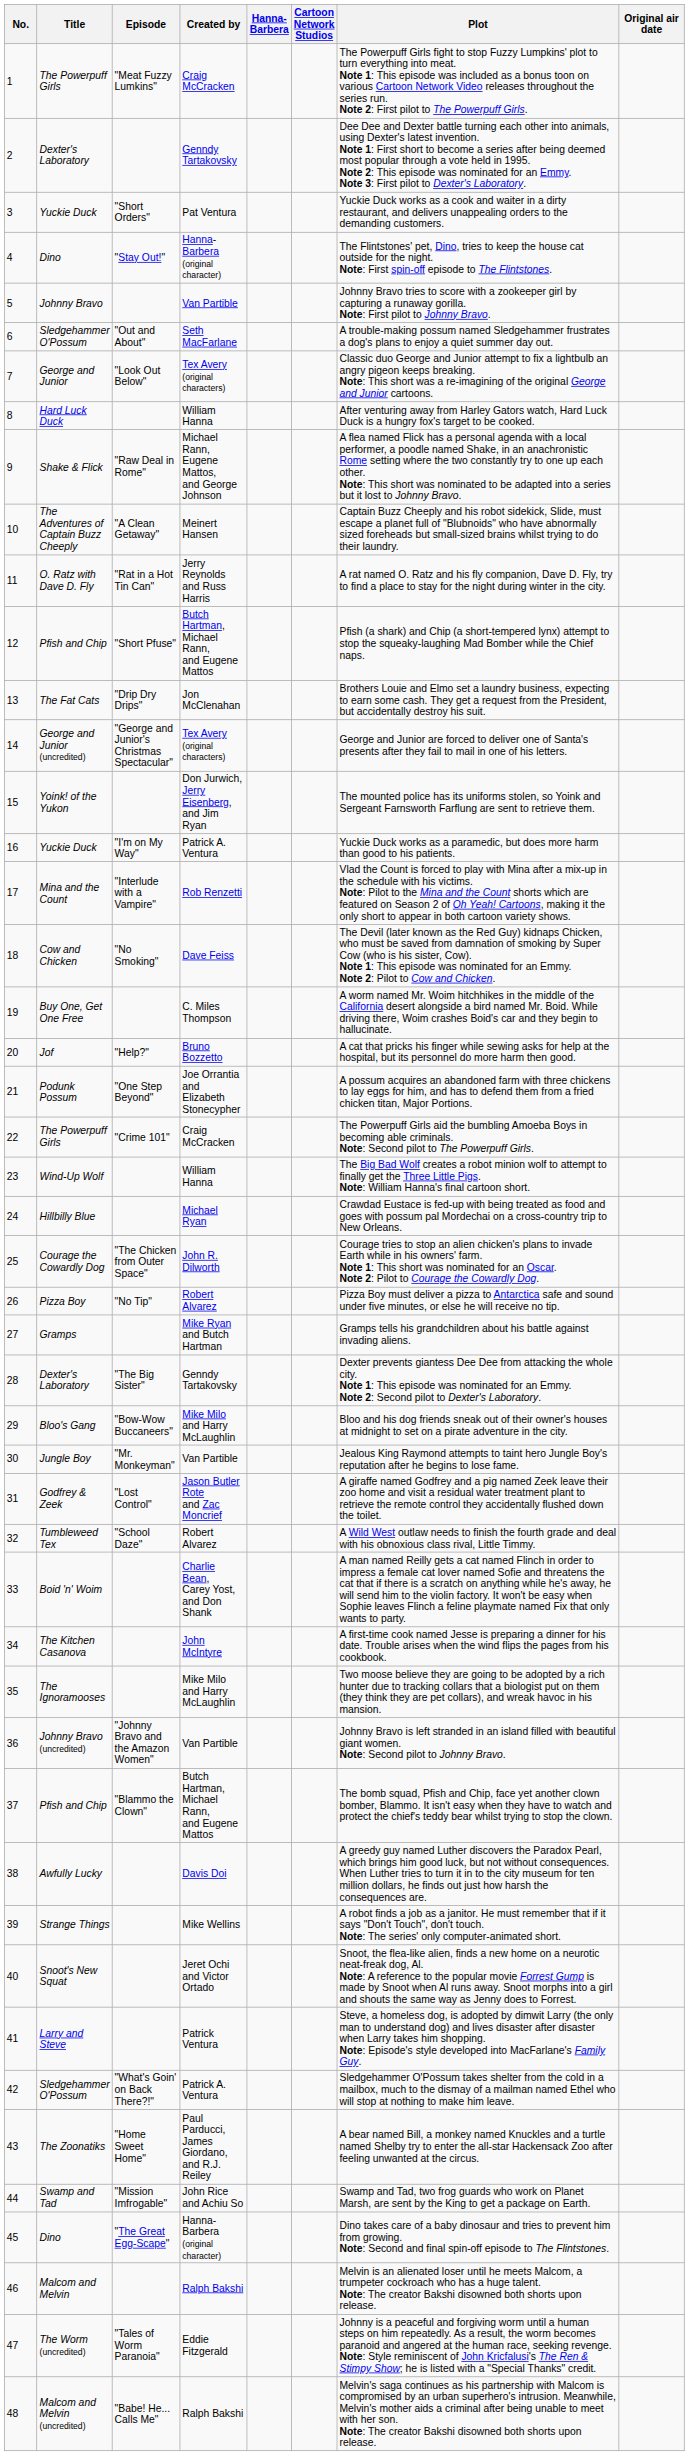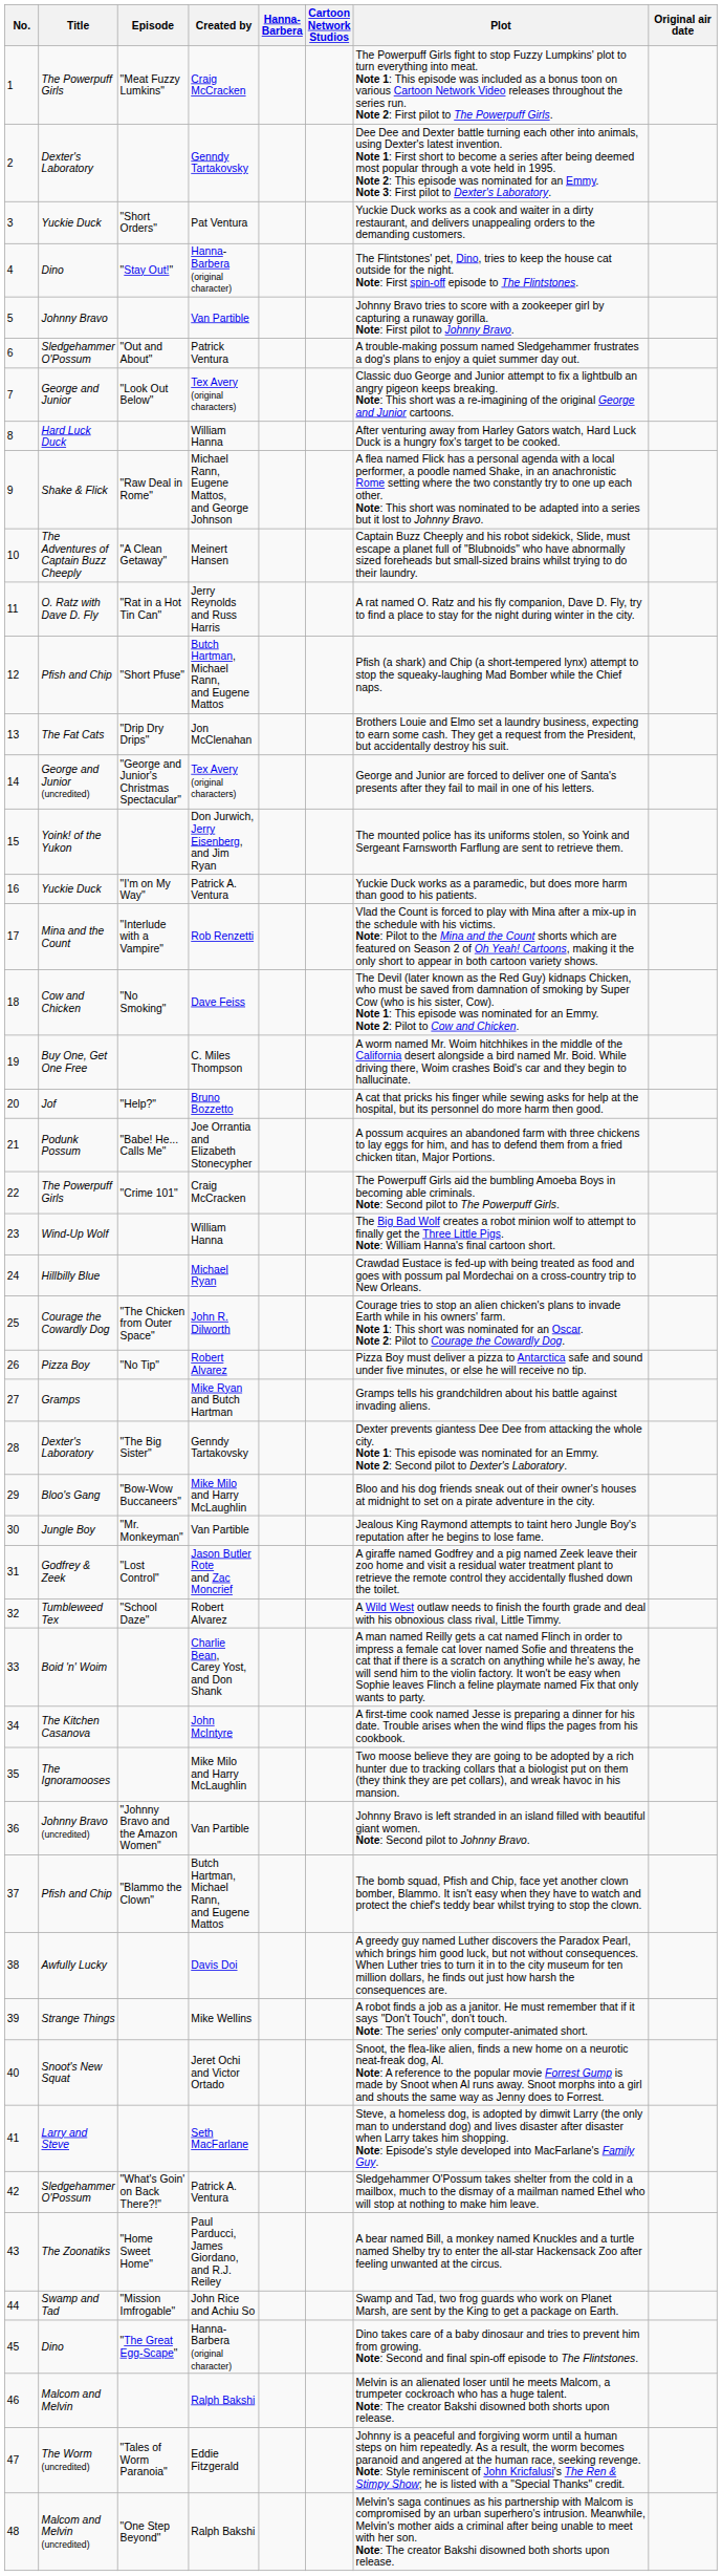6 | Created by: Seth MacFarlane -> Patrick Ventura
21 | Episode: "One Step Beyond" -> "Babe! He... Calls Me"
41 | Created by: Patrick Ventura -> Seth MacFarlane
48 | Episode: "Babe! He... Calls Me" -> "One Step Beyond"
